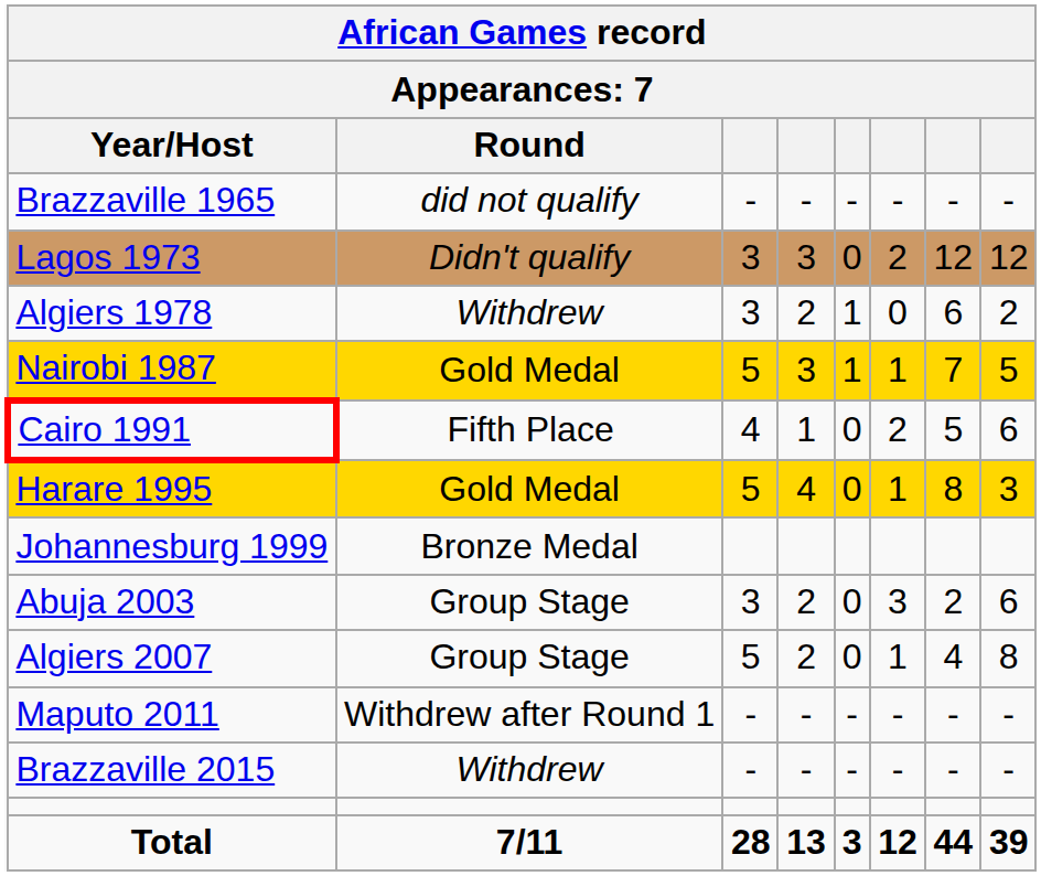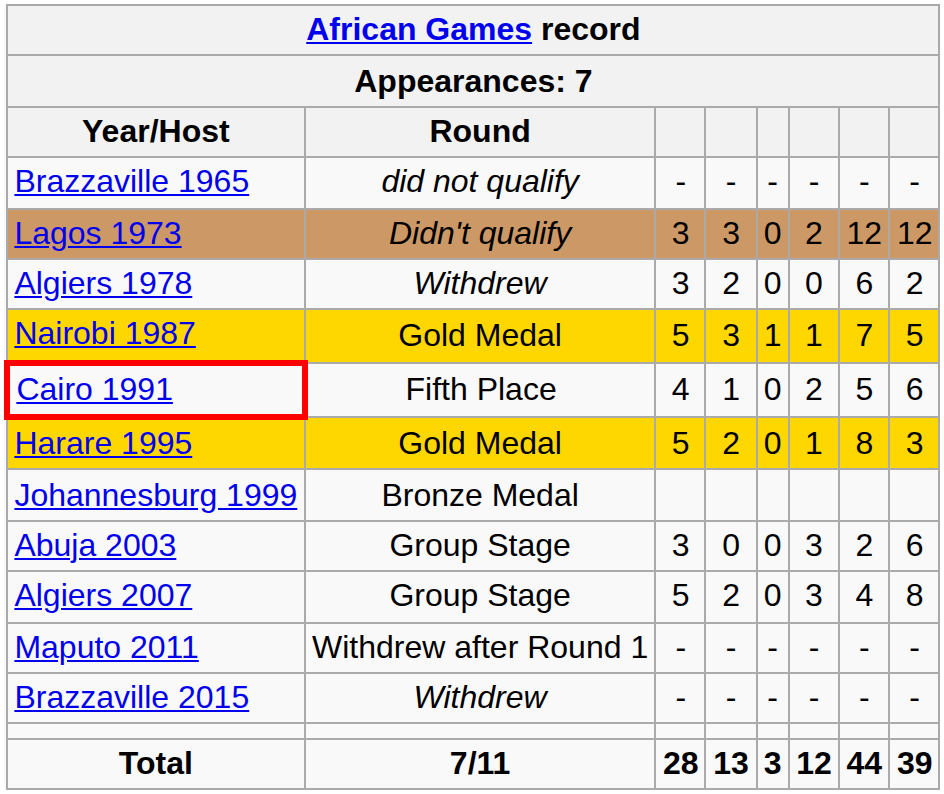Algiers 1978 | column 5: 1 -> 0
Harare 1995 | column 4: 4 -> 2
Abuja 2003 | column 4: 2 -> 0
Algiers 2007 | column 6: 1 -> 3
